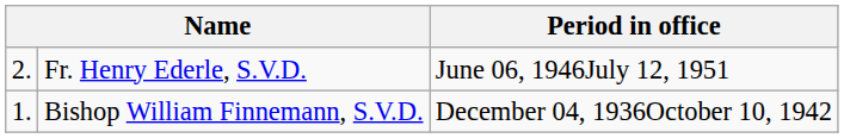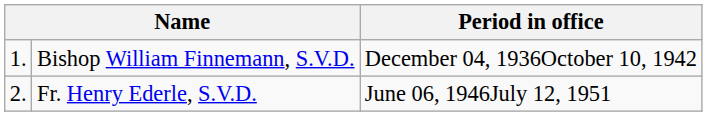rows swapped: Bishop William Finnemann, S.V.D. <-> Fr. Henry Ederle, S.V.D.
